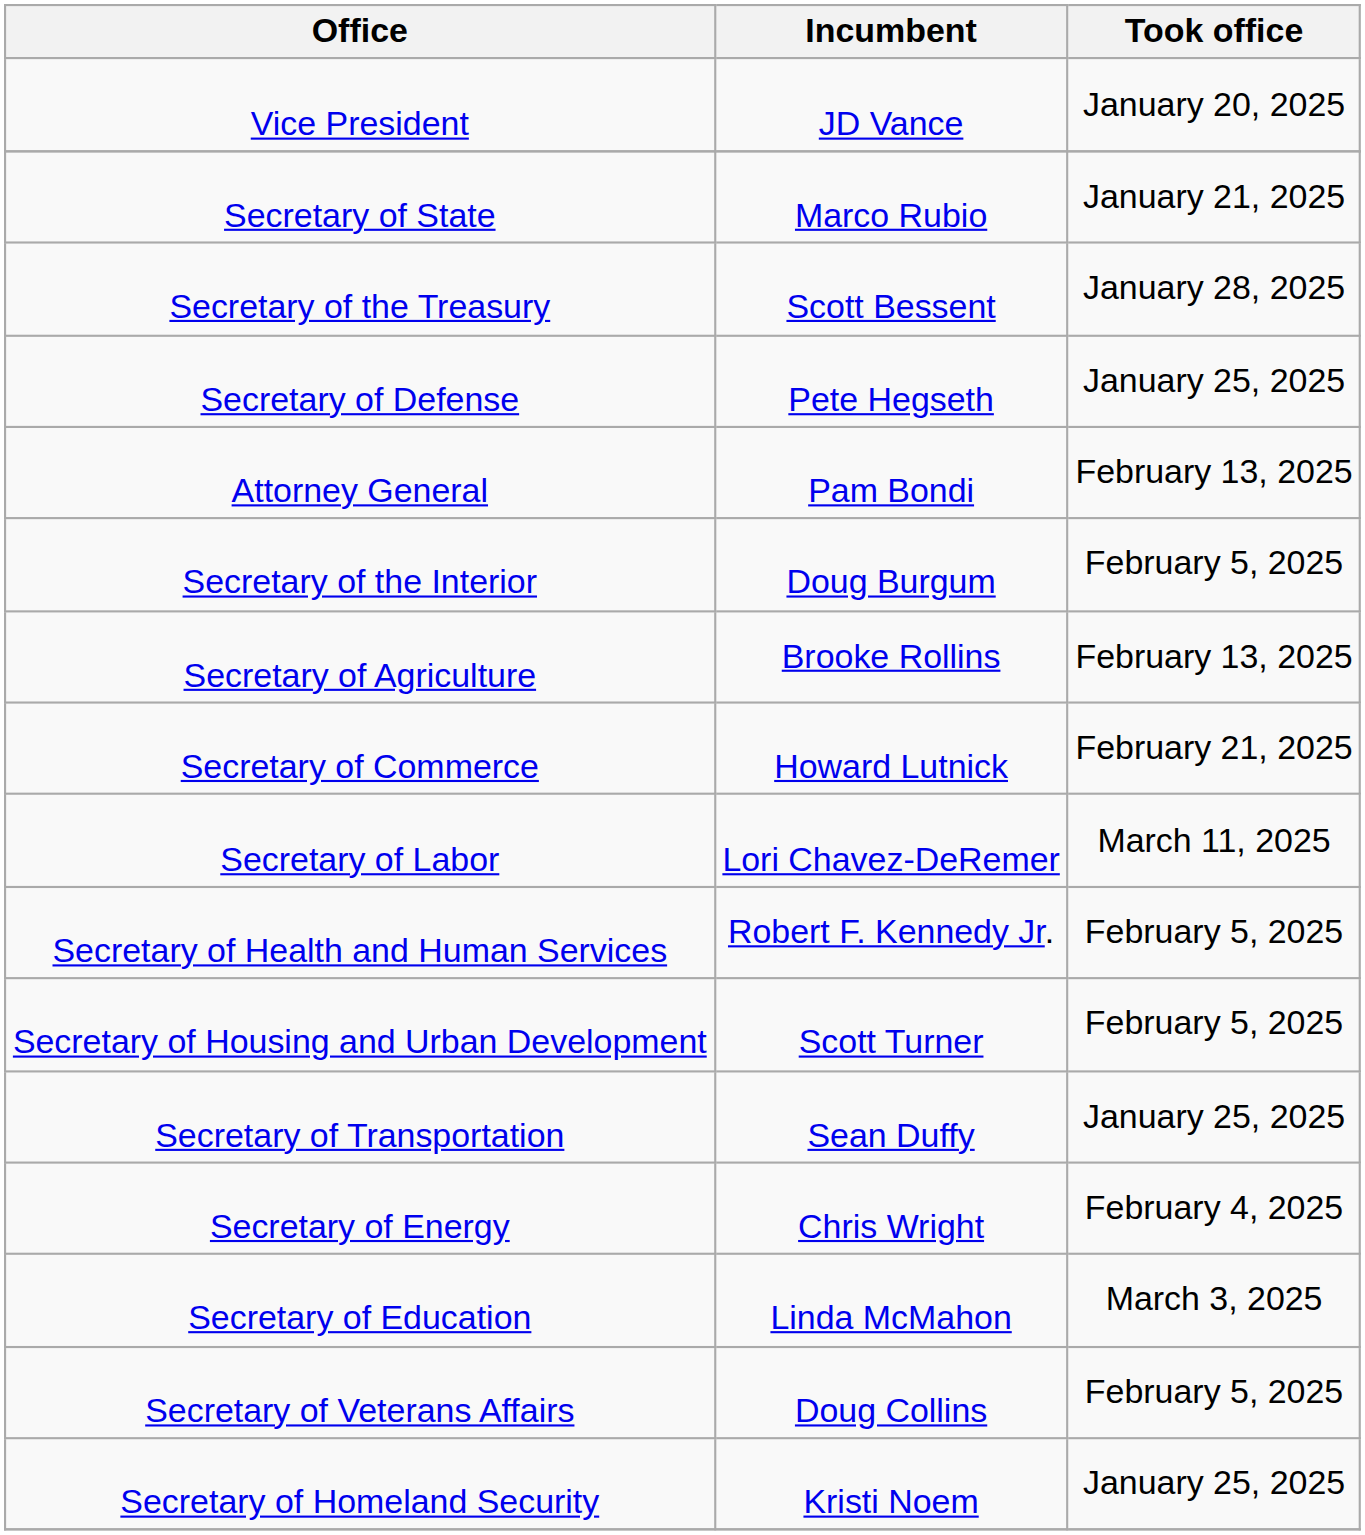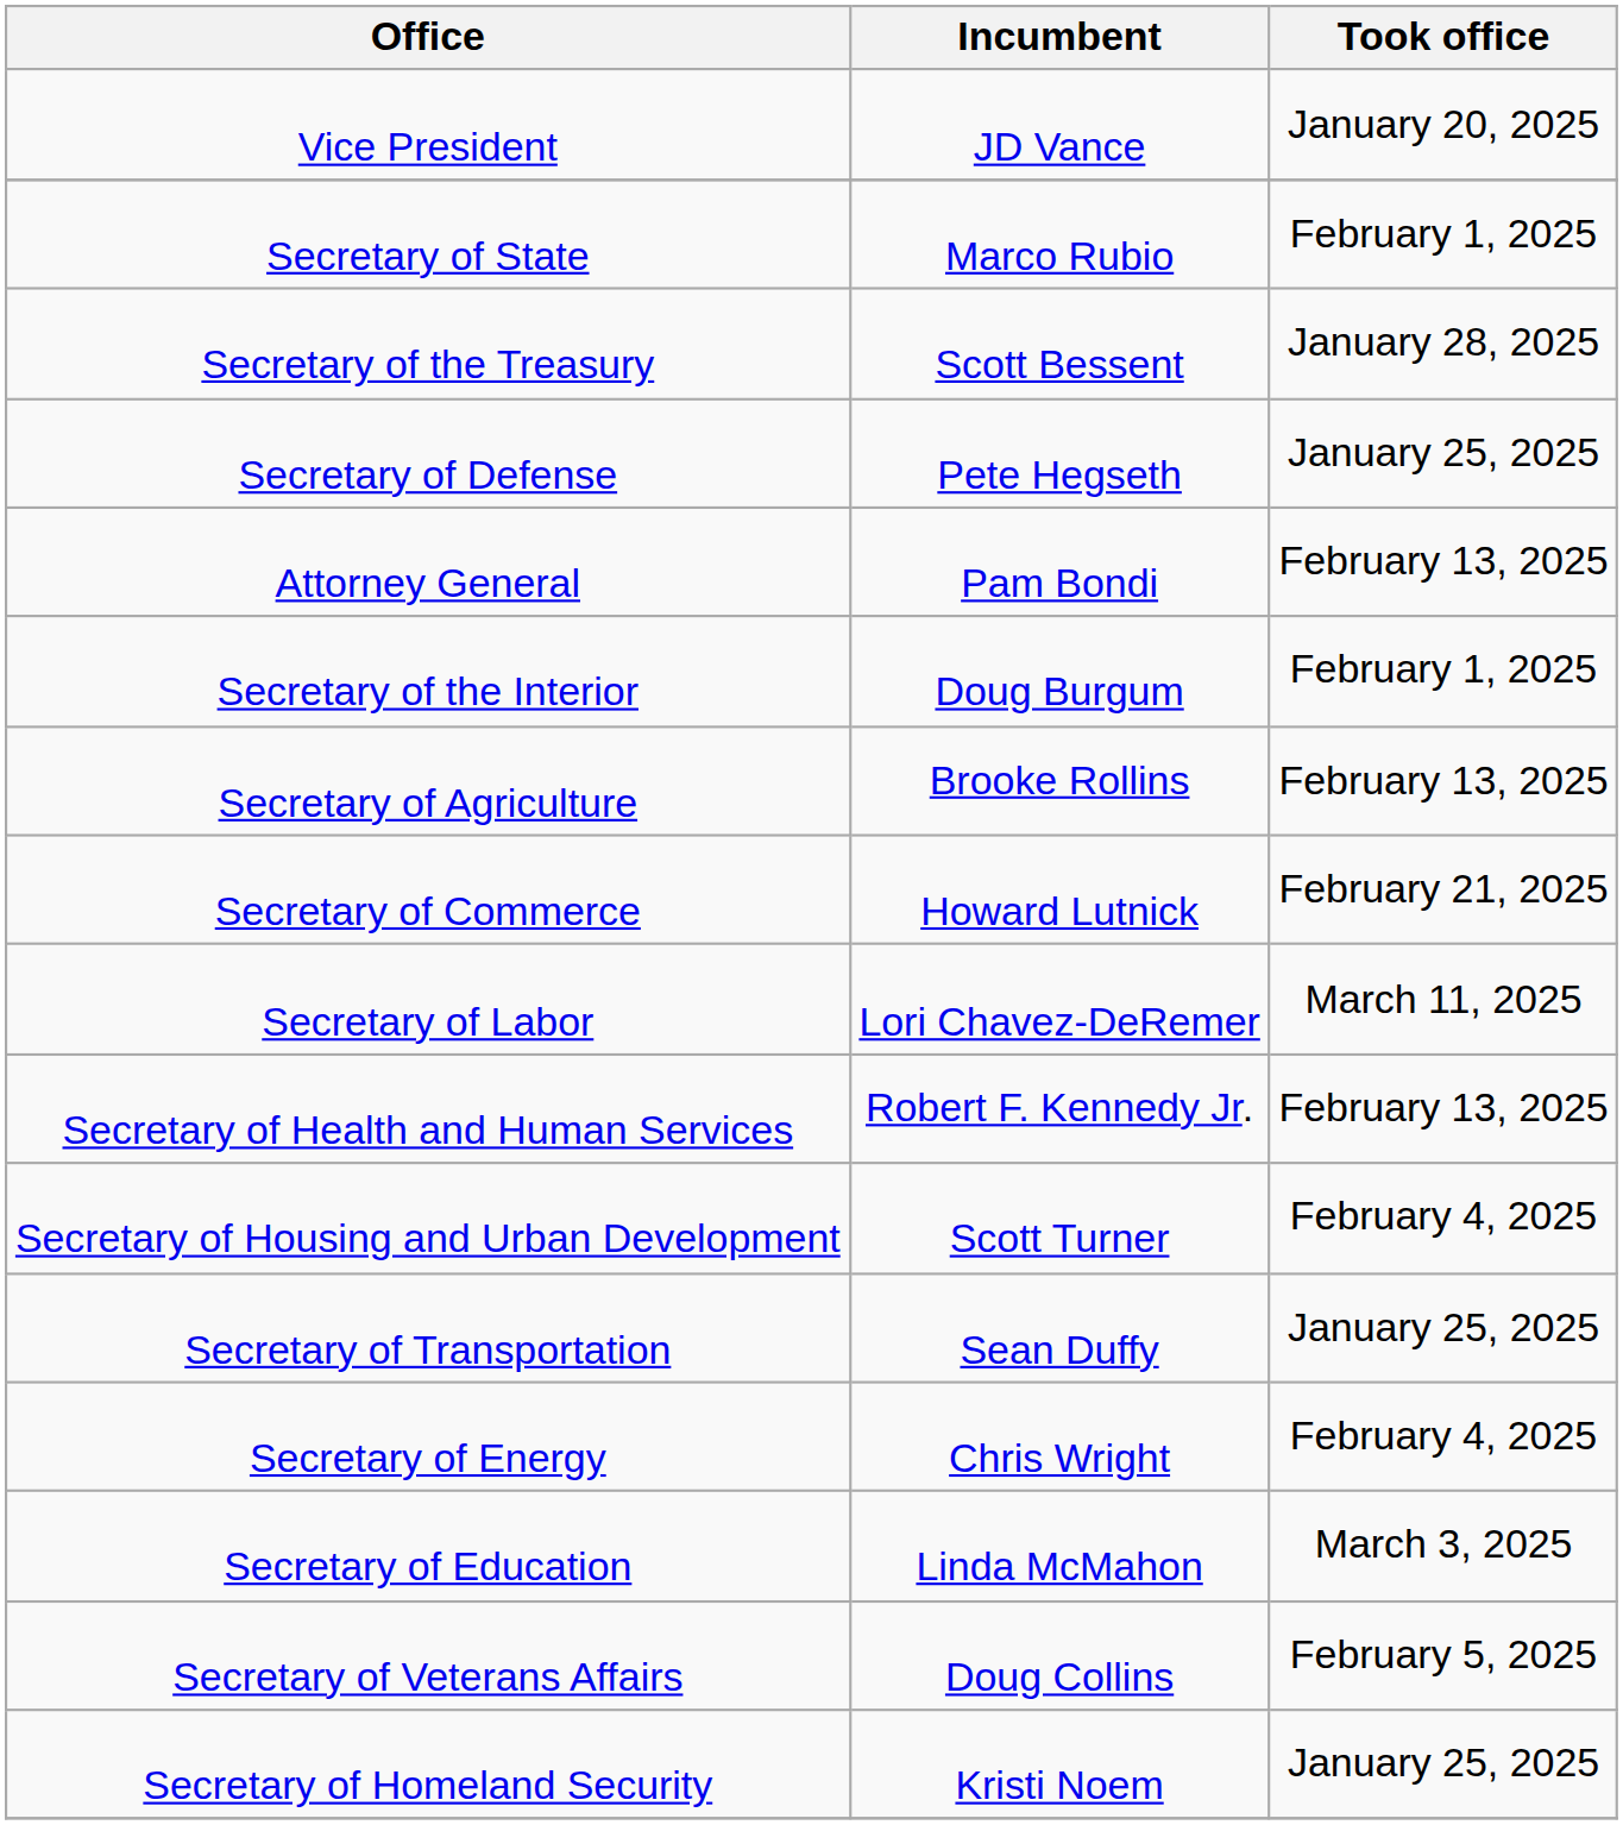Secretary of State | Took office: January 21, 2025 -> February 1, 2025
Secretary of the Interior | Took office: February 5, 2025 -> February 1, 2025
Secretary of Health and Human Services | Took office: February 5, 2025 -> February 13, 2025
Secretary of Housing and Urban Development | Took office: February 5, 2025 -> February 4, 2025
